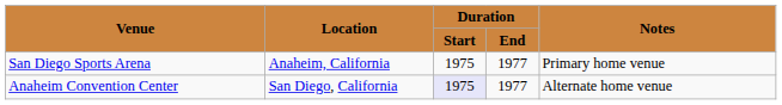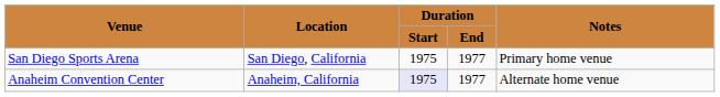San Diego Sports Arena | Location: Anaheim, California -> San Diego, California
Anaheim Convention Center | Location: San Diego, California -> Anaheim, California
